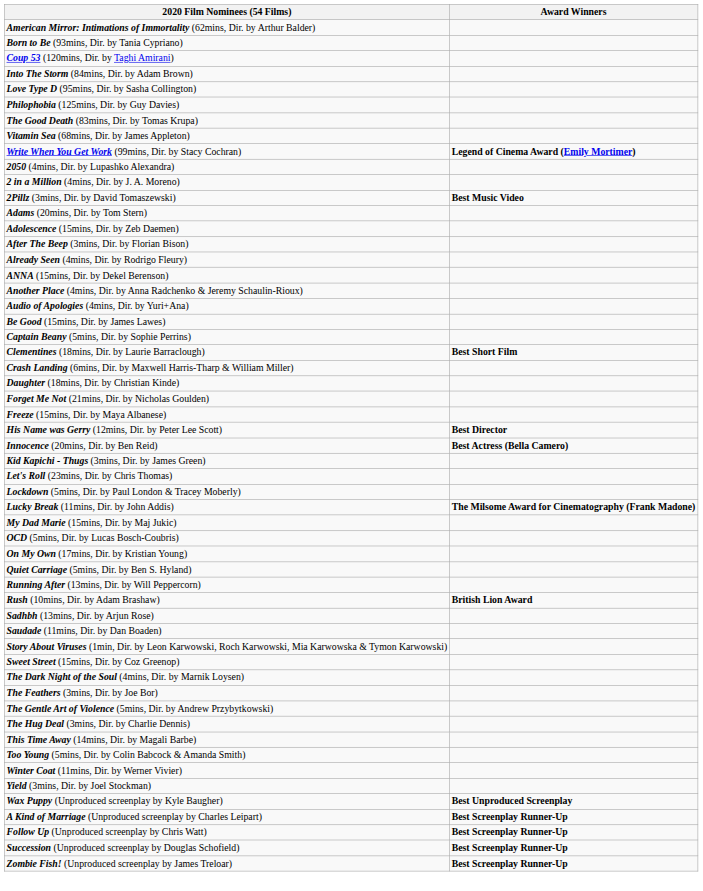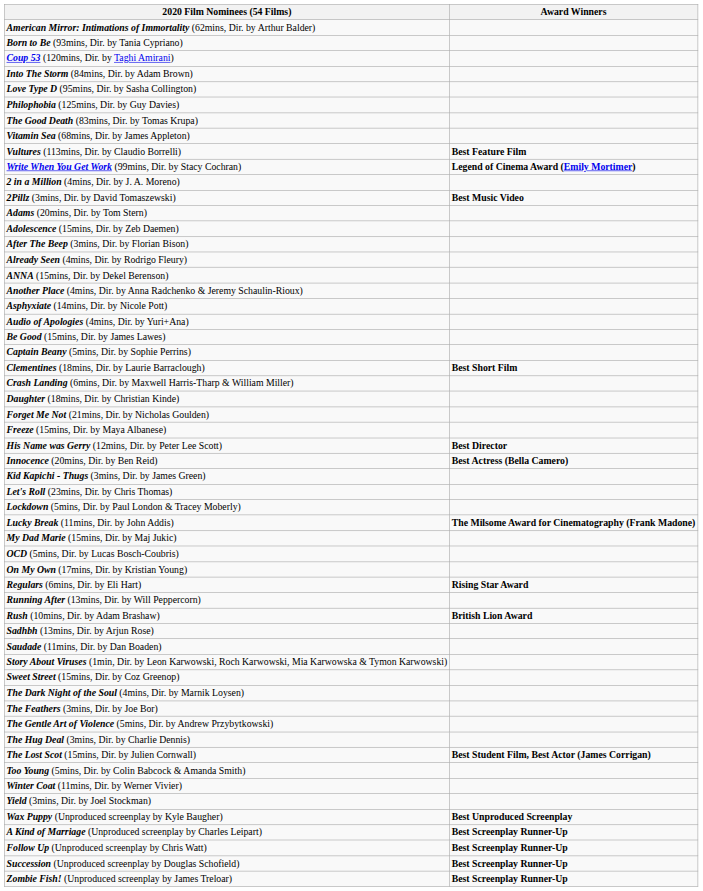+ row: Vultures (113mins, Dir. by Claudio Borrelli) | Best Feature Film
- row: 2050 (4mins, Dir. by Lupashko Alexandra)
+ row: Asphyxiate (14mins, Dir. by Nicole Pott)
- row: Quiet Carriage (5mins, Dir. by Ben S. Hyland)
+ row: Regulars (6mins, Dir. by Eli Hart) | Rising Star Award
+ row: The Lost Scot (15mins, Dir. by Julien Cornwall) | Best Student Film, Best Actor (James Corrigan)
- row: This Time Away (14mins, Dir. by Magali Barbe)
